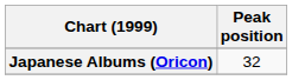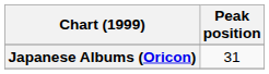Japanese Albums (Oricon) | Peak position: 32 -> 31
